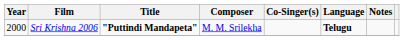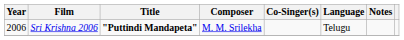Sri Krishna 2006 | Year: 2000 -> 2006
Sri Krishna 2006 | Language: bold -> normal
